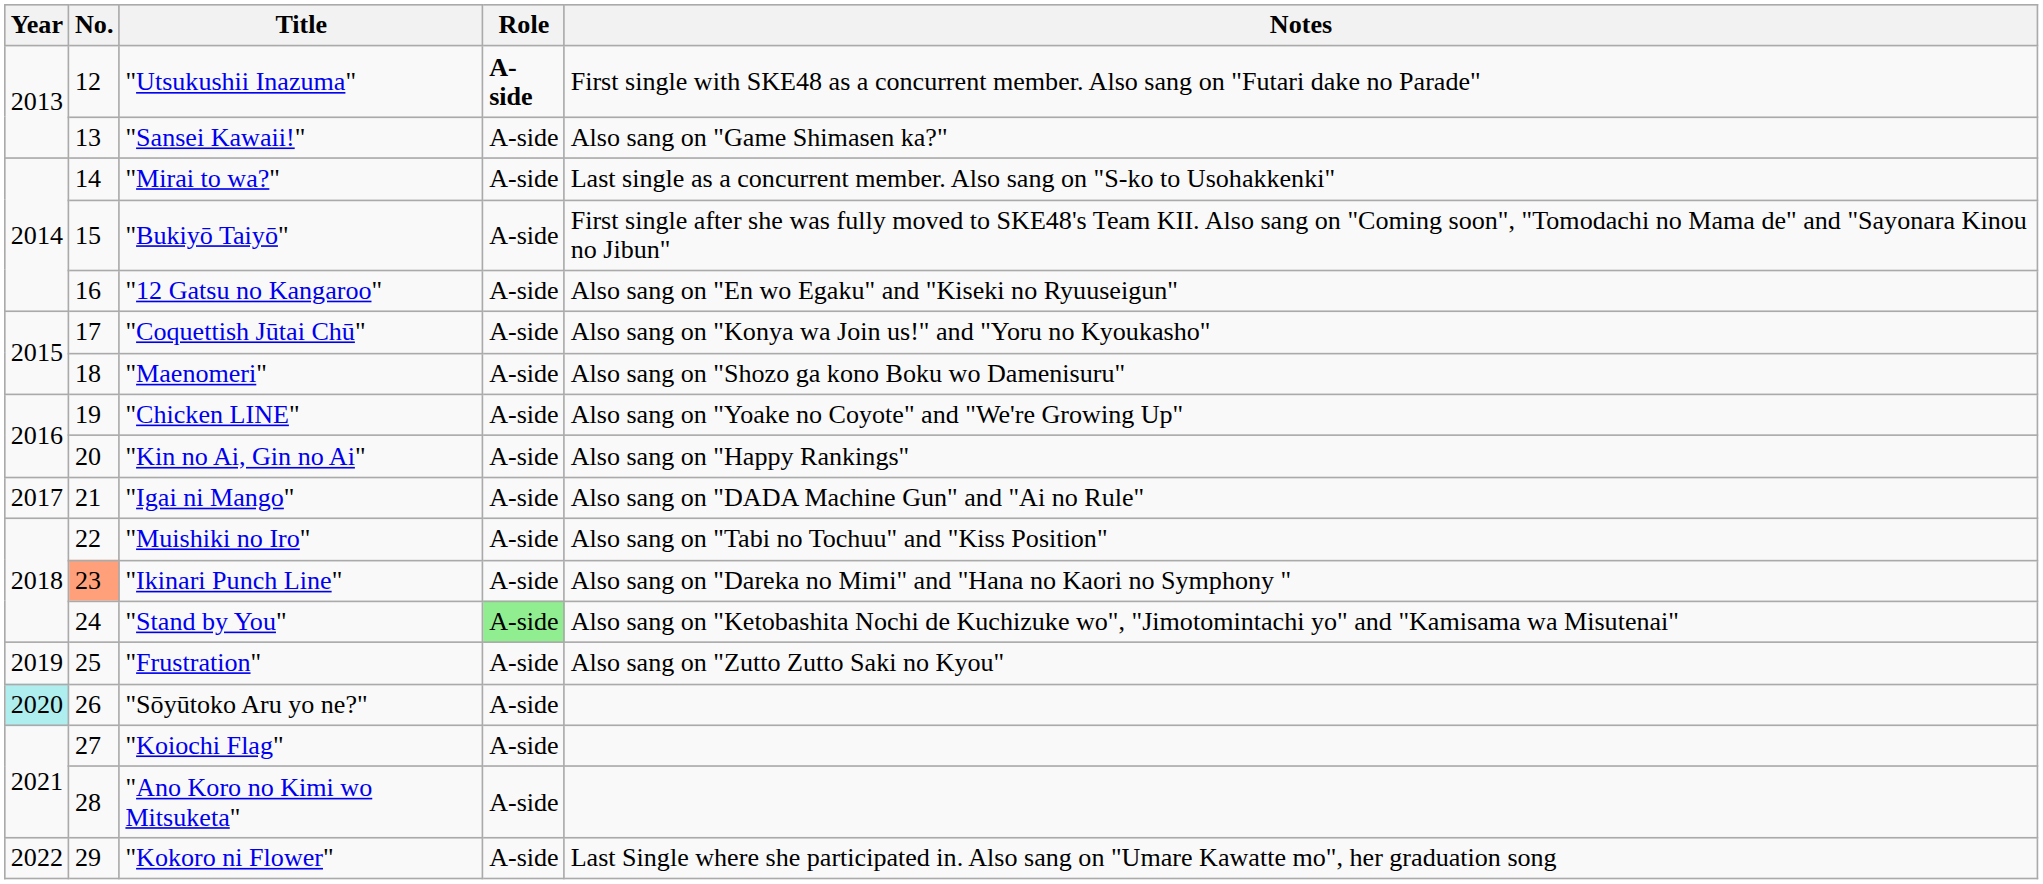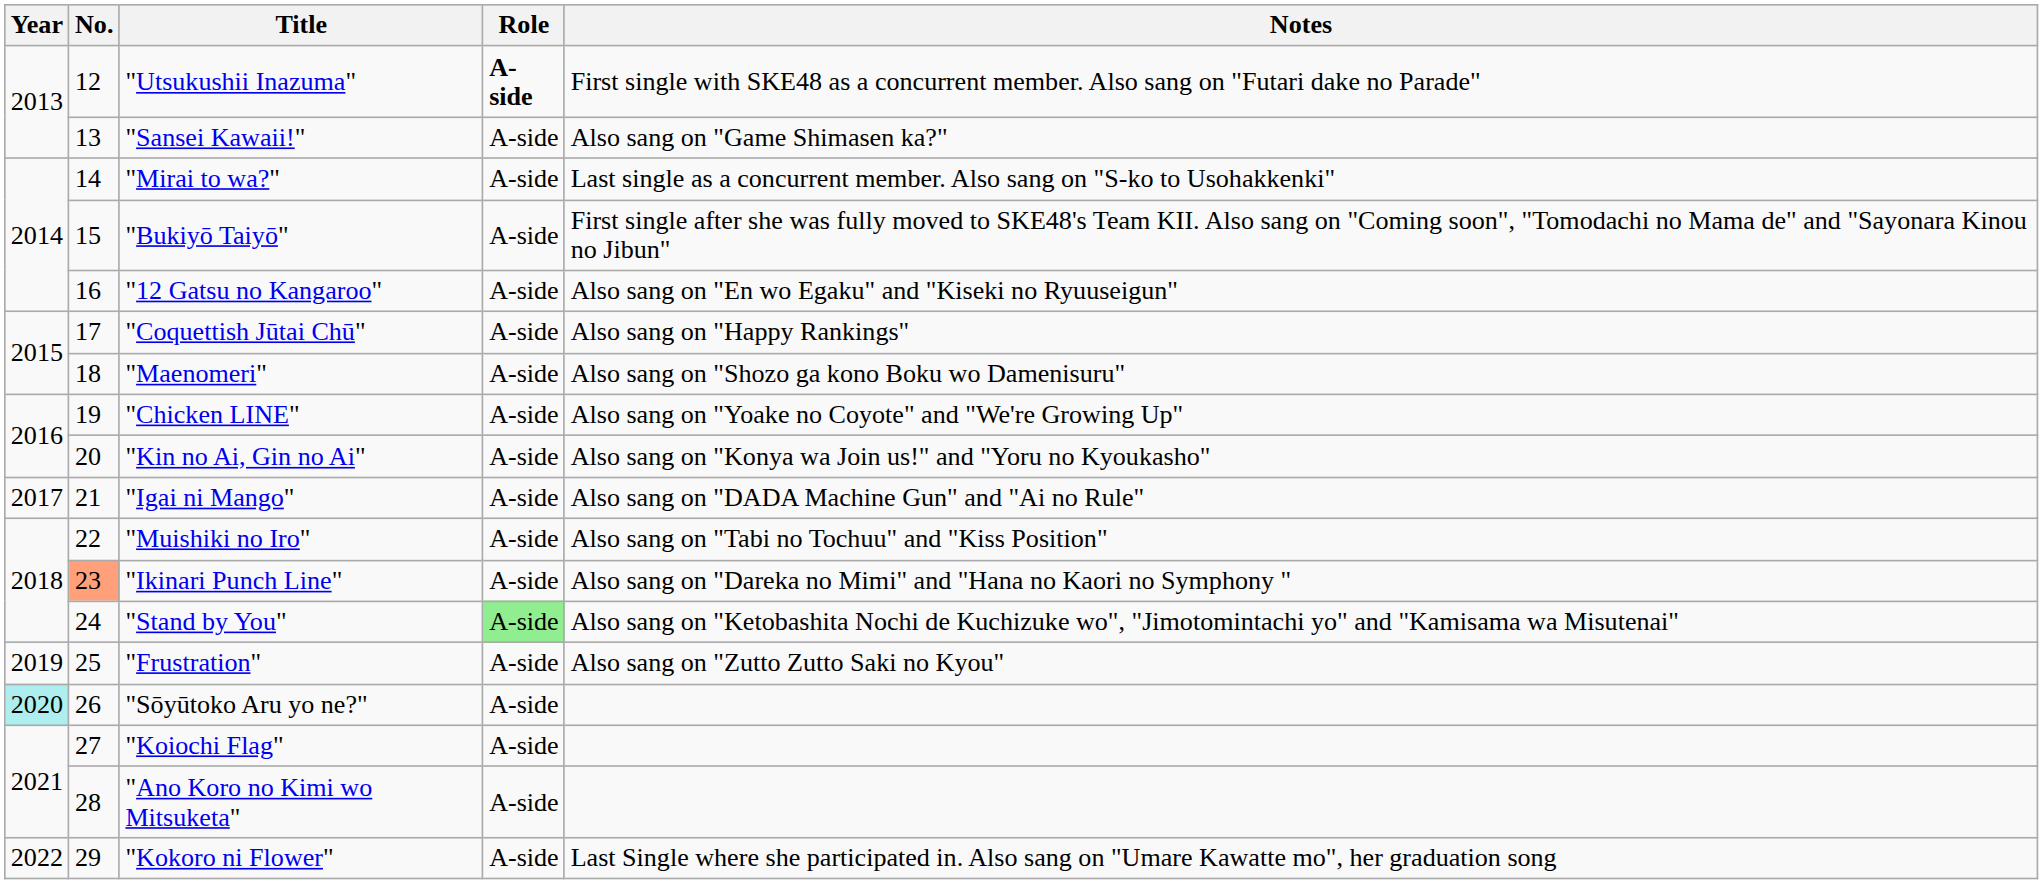"Coquettish Jūtai Chū" | Notes: Also sang on "Konya wa Join us!" and "Yoru no Kyoukasho" -> Also sang on "Happy Rankings"
"Kin no Ai, Gin no Ai" | Notes: Also sang on "Happy Rankings" -> Also sang on "Konya wa Join us!" and "Yoru no Kyoukasho"
